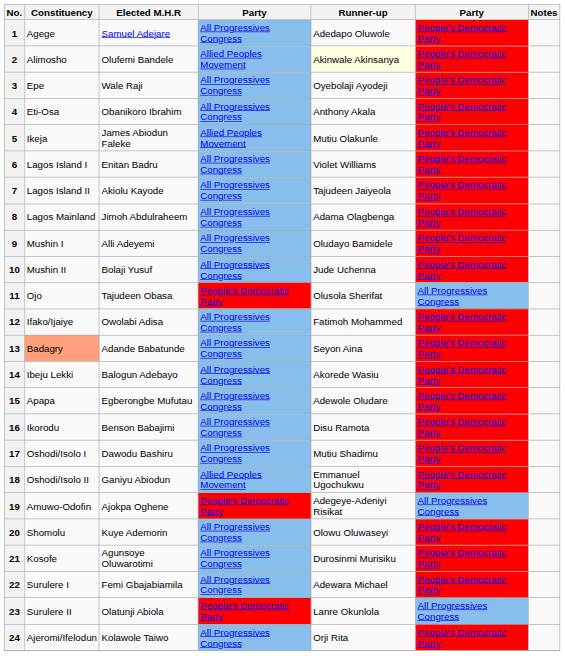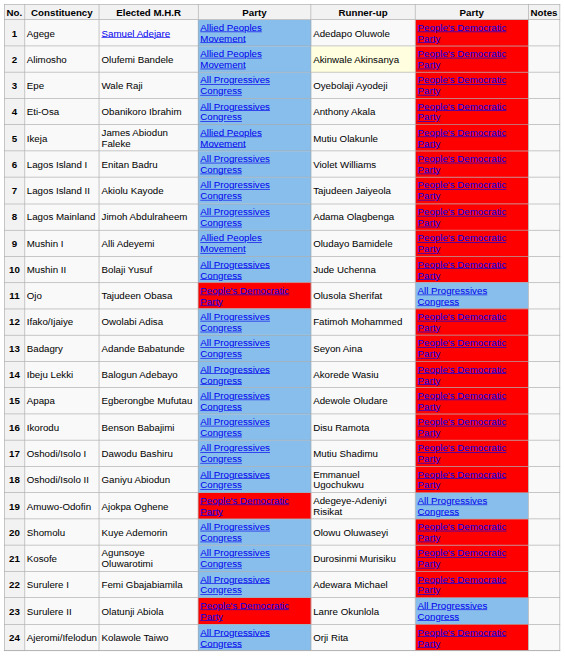1 | column 4: All Progressives Congress -> Allied Peoples Movement
9 | column 4: All Progressives Congress -> Allied Peoples Movement
13 | Constituency: lightsalmon background -> no background
18 | column 4: Allied Peoples Movement -> All Progressives Congress
